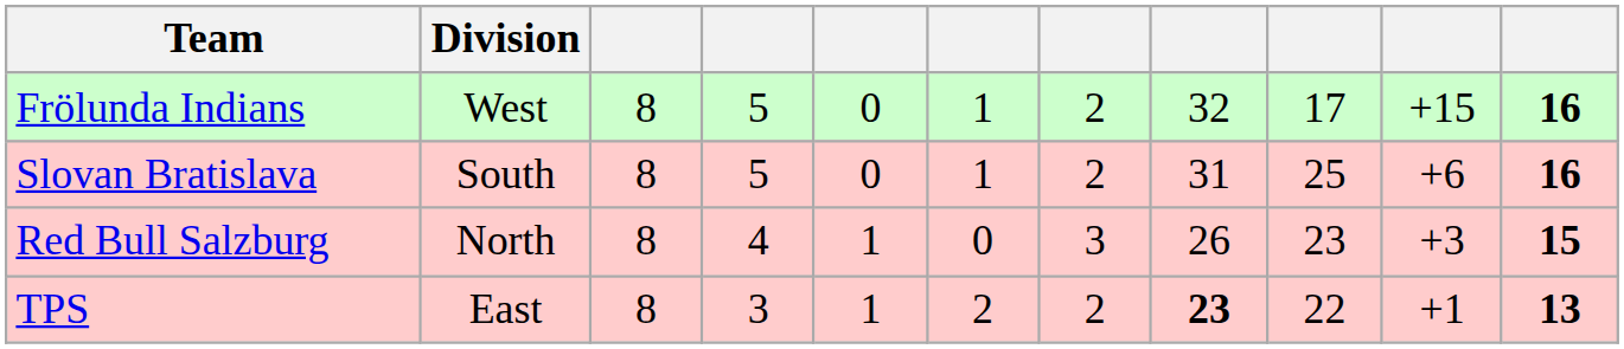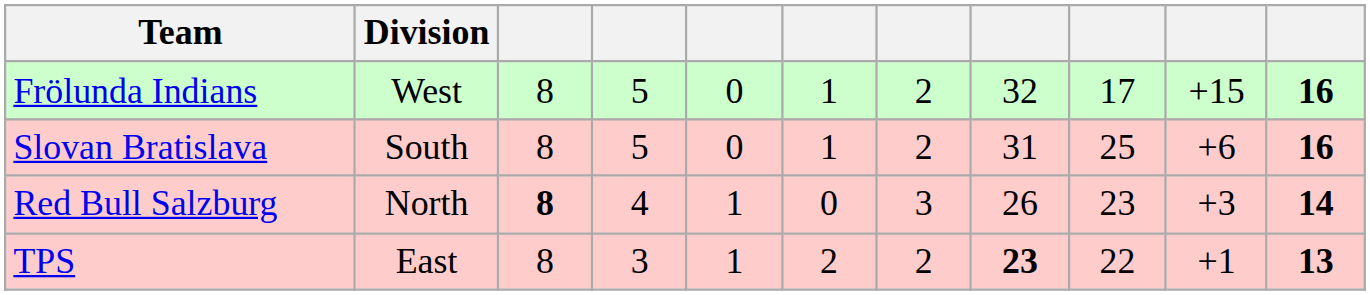Red Bull Salzburg | column 3: normal -> bold
Red Bull Salzburg | column 11: 15 -> 14
